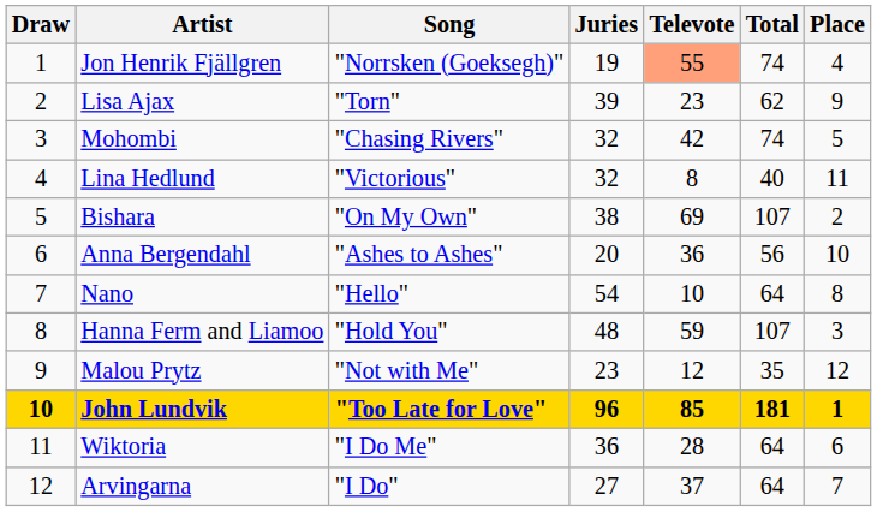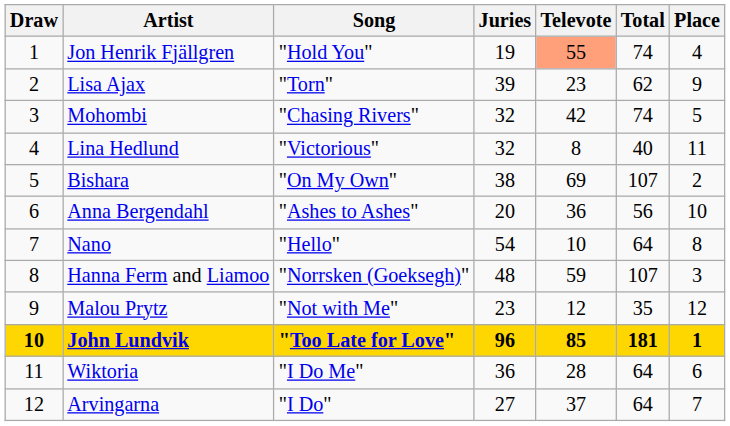Jon Henrik Fjällgren | Song: "Norrsken (Goeksegh)" -> "Hold You"
Hanna Ferm and Liamoo | Song: "Hold You" -> "Norrsken (Goeksegh)"
